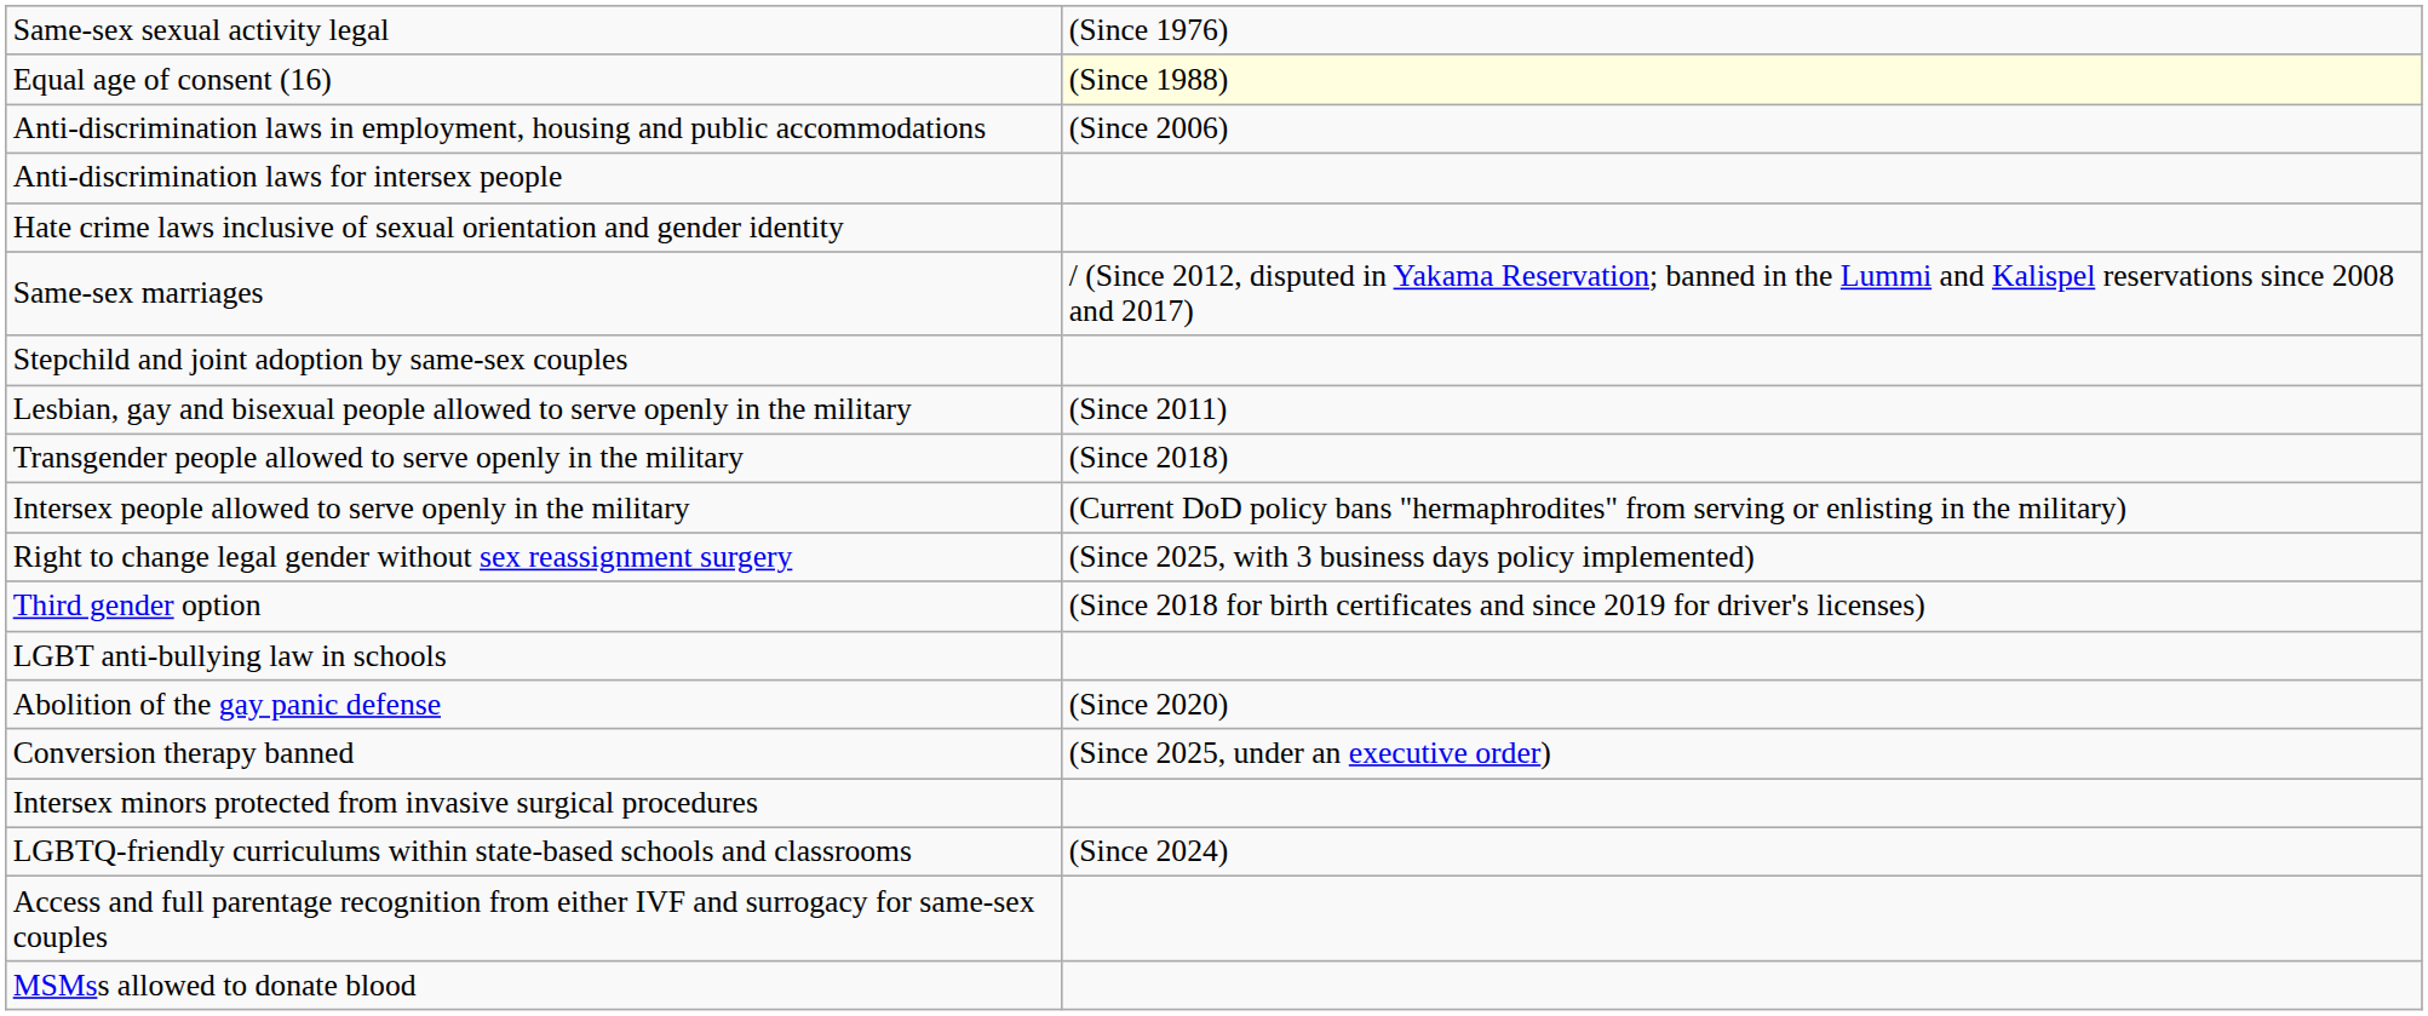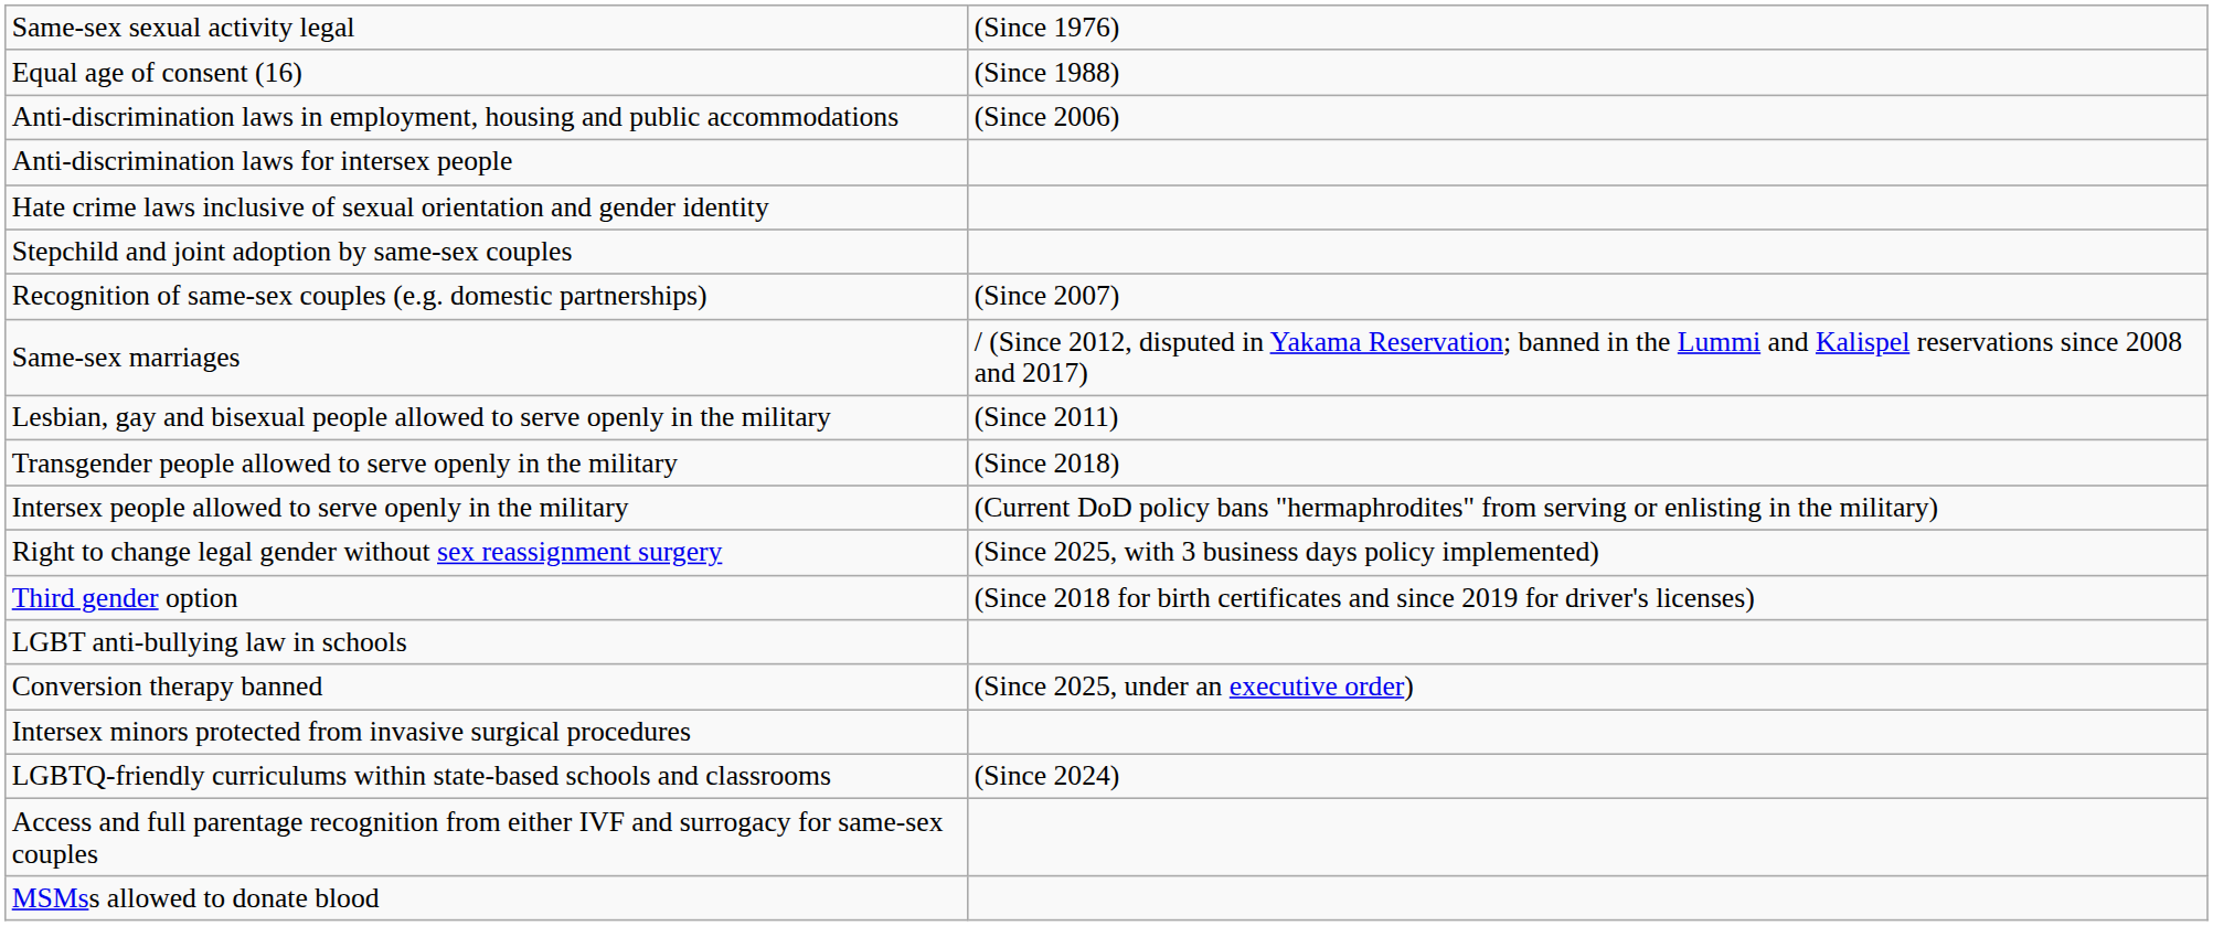Equal age of consent (16) | column 2: lightyellow background -> no background
rows swapped: Same-sex marriages <-> Stepchild and joint adoption by same-sex couples
+ row: Recognition of same-sex couples (e.g. domestic partnerships) | (Since 2007)
- row: Abolition of the gay panic defense | (Since 2020)
